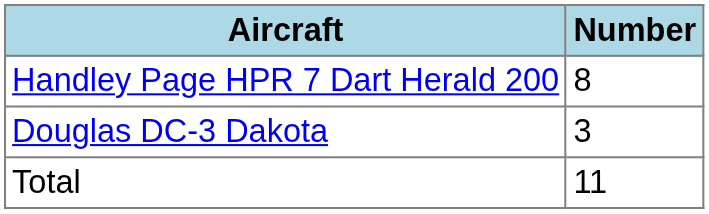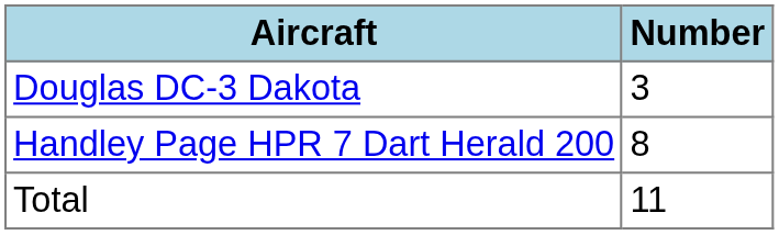rows swapped: Handley Page HPR 7 Dart Herald 200 <-> Douglas DC-3 Dakota
